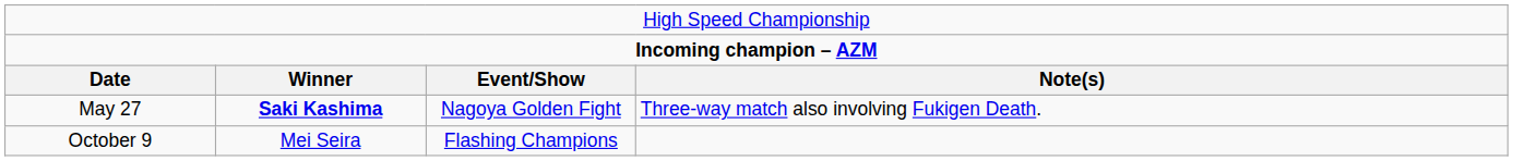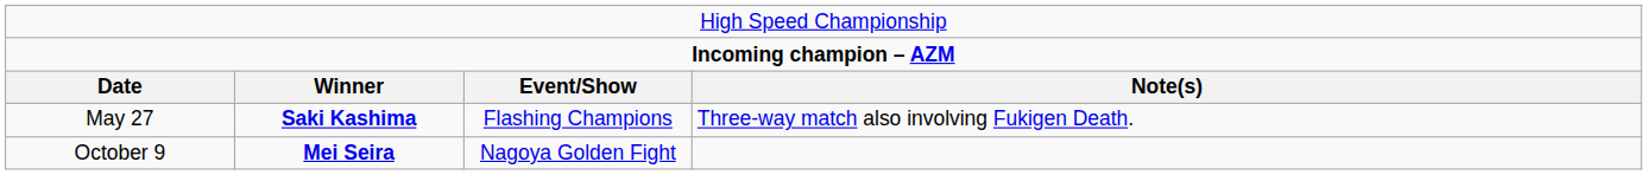May 27 | column 3: Nagoya Golden Fight -> Flashing Champions
October 9 | column 2: normal -> bold
October 9 | column 3: Flashing Champions -> Nagoya Golden Fight
